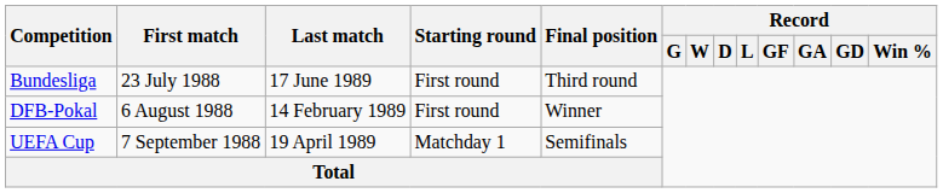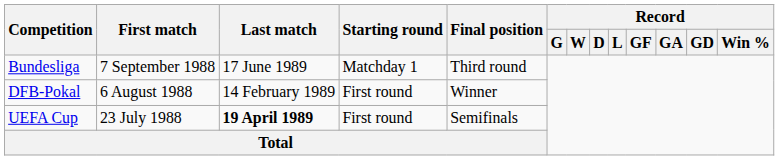Bundesliga | First match: 23 July 1988 -> 7 September 1988
Bundesliga | Starting round: First round -> Matchday 1
UEFA Cup | First match: 7 September 1988 -> 23 July 1988
UEFA Cup | Last match: normal -> bold
UEFA Cup | Starting round: Matchday 1 -> First round
